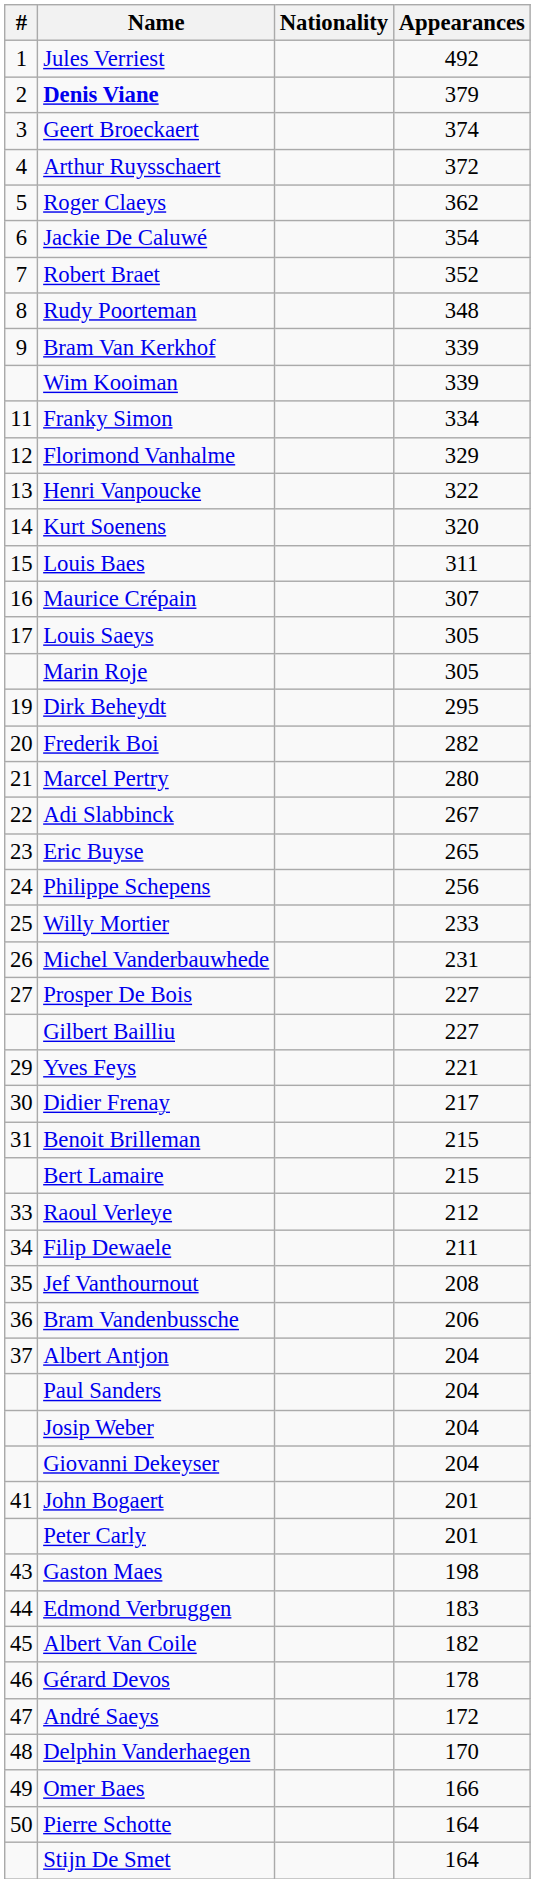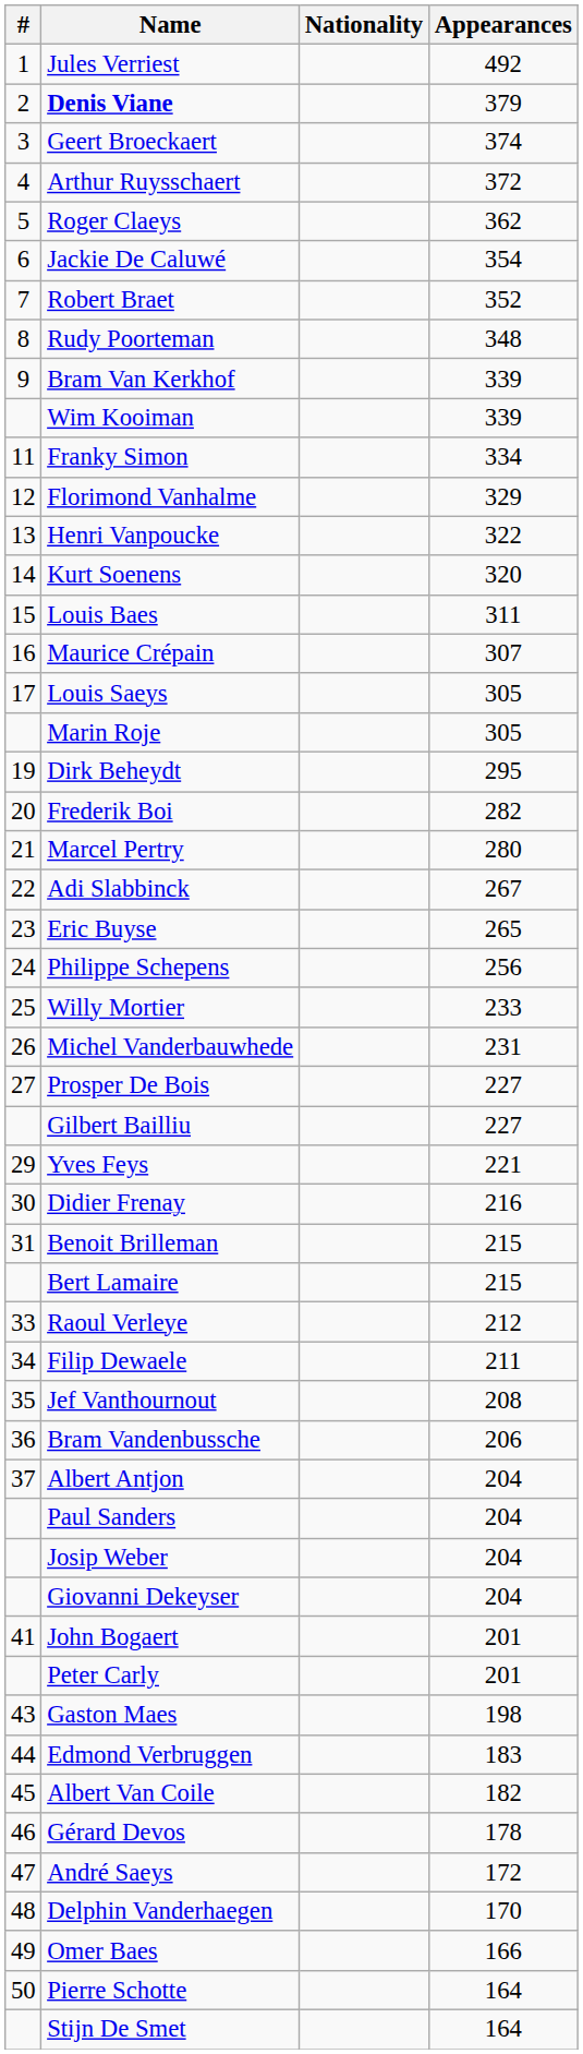Didier Frenay | Appearances: 217 -> 216
